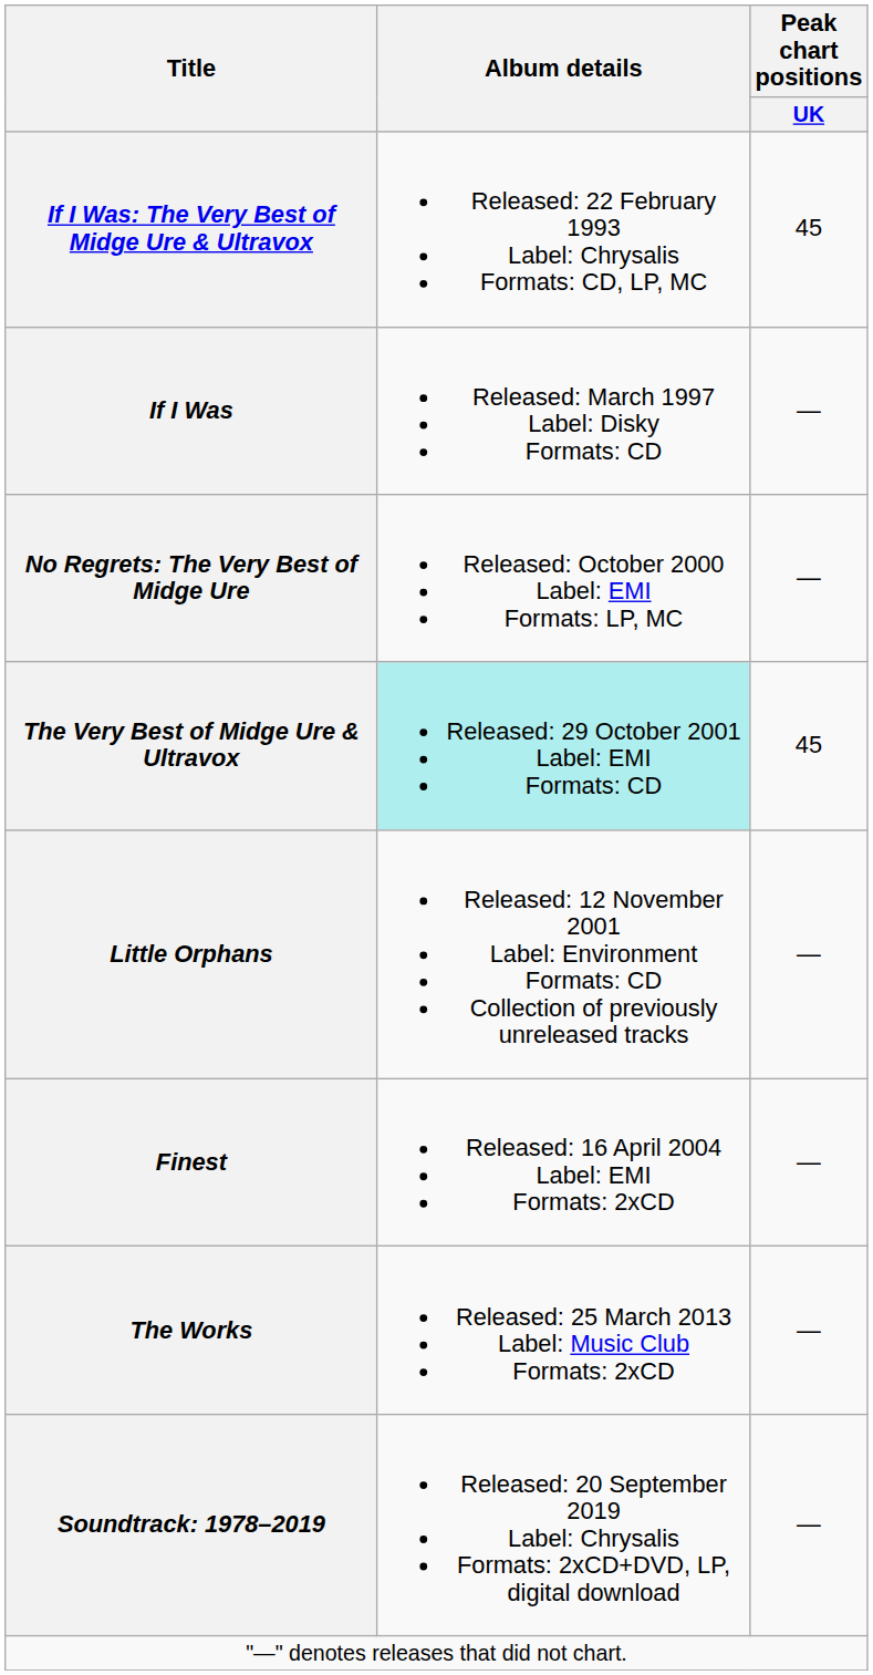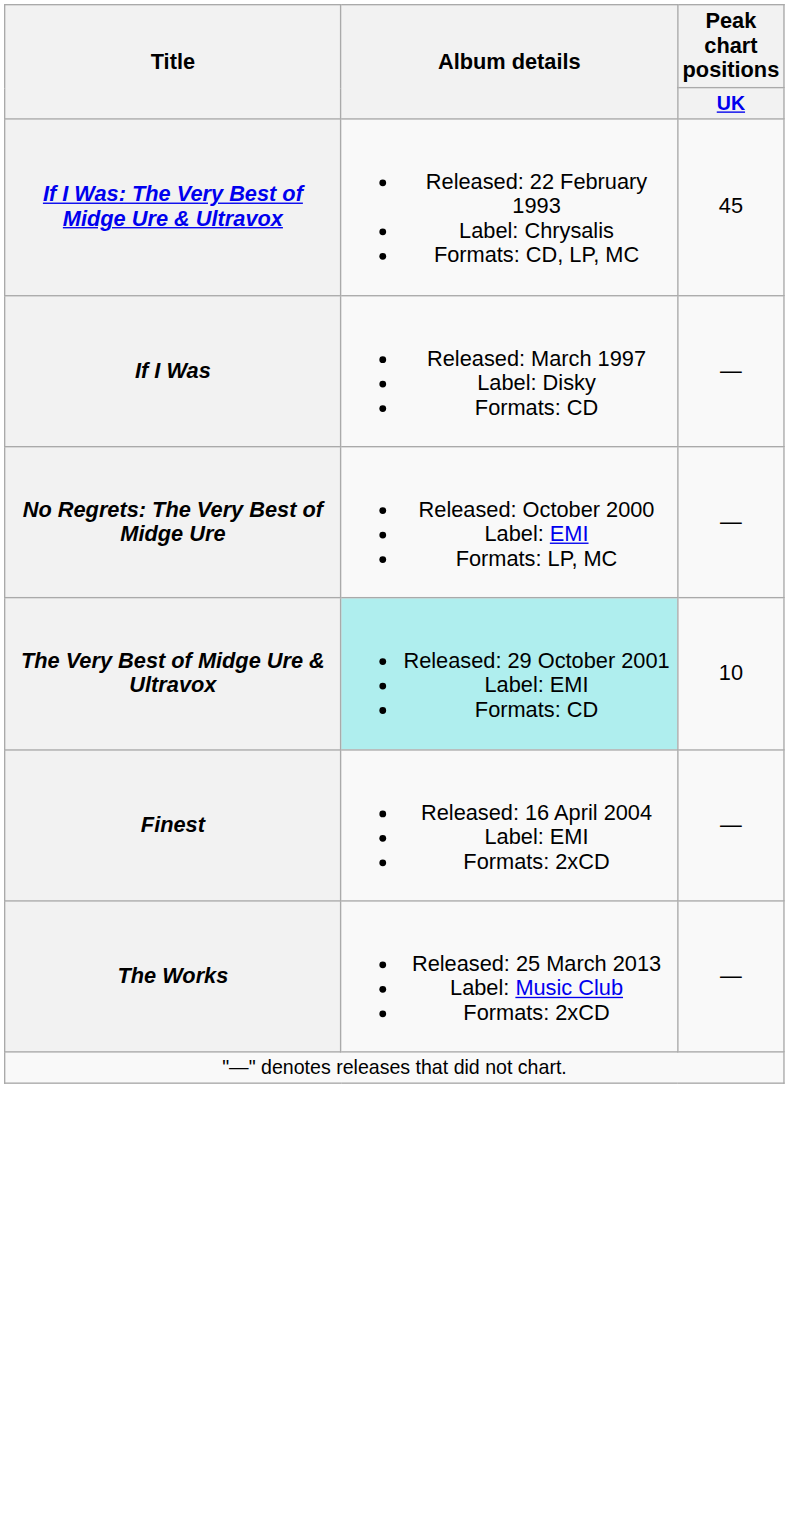The Very Best of Midge Ure & Ultravox | Peak chart positions / UK: 45 -> 10
- row: Little Orphans | Released: 12 November 2001 Label: Environment Formats: CD Collection of previously unreleased tracks | —
- row: Soundtrack: 1978–2019 | Released: 20 September 2019 Label: Chrysalis Formats: 2xCD+DVD, LP, digital download | —
